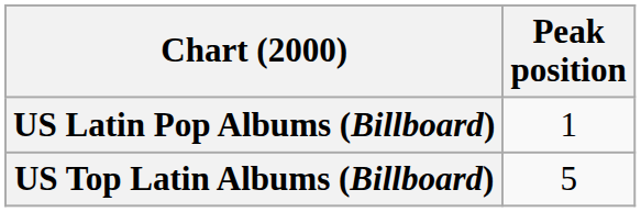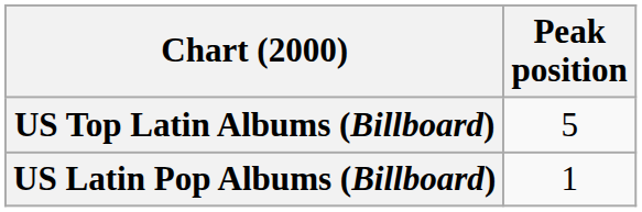rows swapped: US Top Latin Albums (Billboard) <-> US Latin Pop Albums (Billboard)
